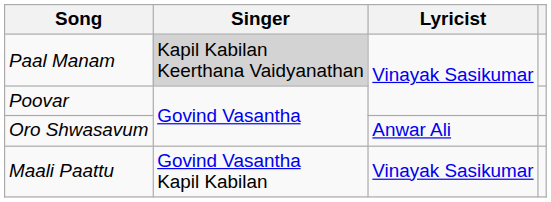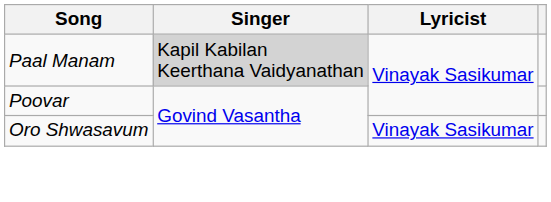Oro Shwasavum | Lyricist: Anwar Ali -> Vinayak Sasikumar
- row: Maali Paattu | Govind Vasantha Kapil Kabilan | Vinayak Sasikumar
